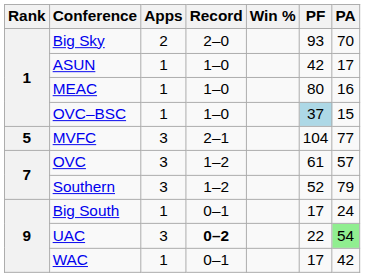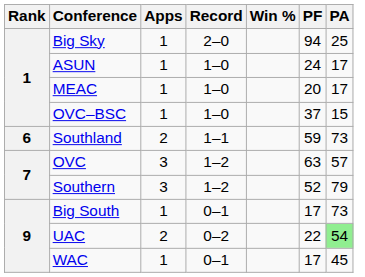Big Sky | Apps: 2 -> 1
Big Sky | PF: 93 -> 94
Big Sky | PA: 70 -> 25
ASUN | PF: 42 -> 24
MEAC | PF: 80 -> 20
MEAC | PA: 16 -> 17
OVC–BSC | PF: lightblue background -> no background
- row: 5 | MVFC | 3 | 2–1 | 104 | 77
+ row: 6 | Southland | 2 | 1–1 | 59 | 73
OVC | PF: 61 -> 63
Big South | PA: 24 -> 73
UAC | Apps: 3 -> 2
UAC | Record: bold -> normal
WAC | PA: 42 -> 45
